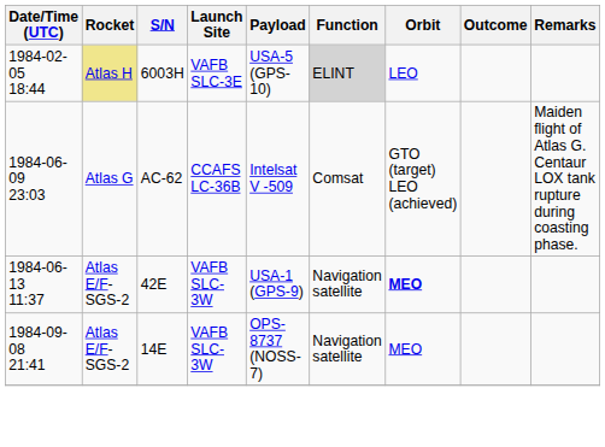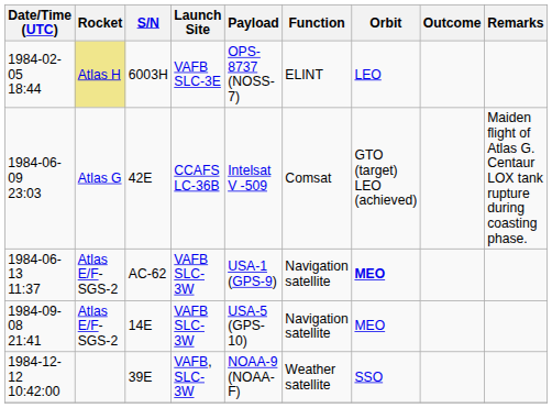1984-02-05 18:44 | Payload: USA-5 (GPS-10) -> OPS-8737 (NOSS-7)
1984-02-05 18:44 | Function: lightgrey background -> no background
1984-06-09 23:03 | S/N: AC-62 -> 42E
1984-06-13 11:37 | S/N: 42E -> AC-62
1984-09-08 21:41 | Payload: OPS-8737 (NOSS-7) -> USA-5 (GPS-10)
+ row: 1984-12-12 10:42:00 | 39E | VAFB, SLC-3W | NOAA-9 (NOAA-F) | Weather satellite | SSO
